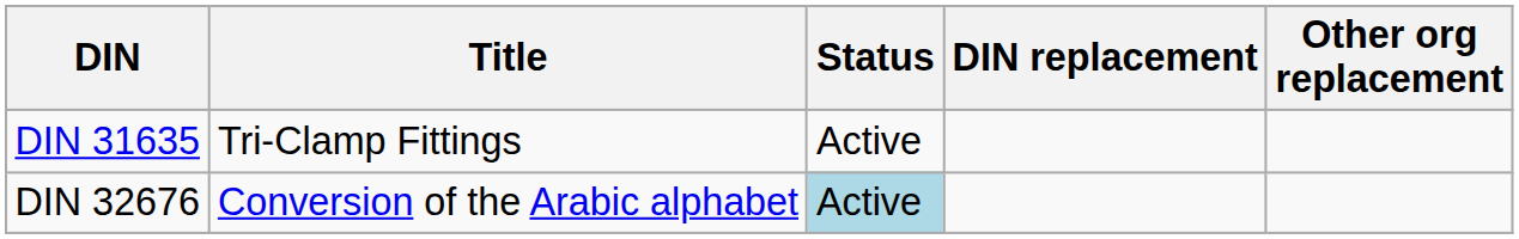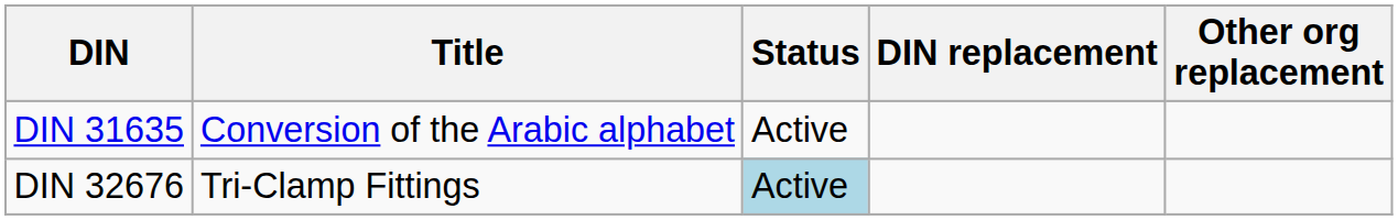DIN 31635 | Title: Tri-Clamp Fittings -> Conversion of the Arabic alphabet
DIN 32676 | Title: Conversion of the Arabic alphabet -> Tri-Clamp Fittings
